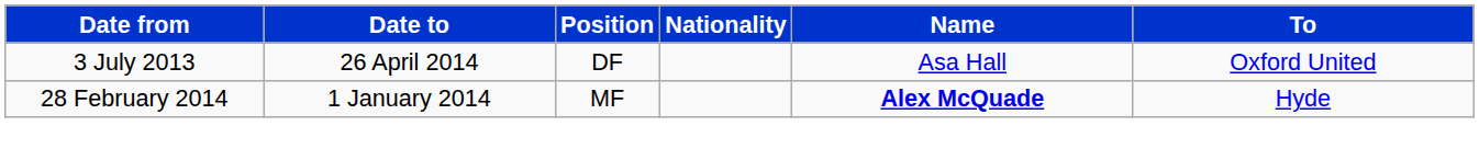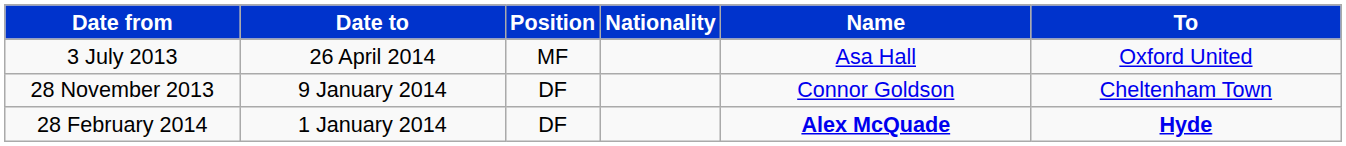3 July 2013 | Position: DF -> MF
+ row: 28 November 2013 | 9 January 2014 | DF | Connor Goldson | Cheltenham Town
28 February 2014 | Position: MF -> DF
28 February 2014 | To: normal -> bold
